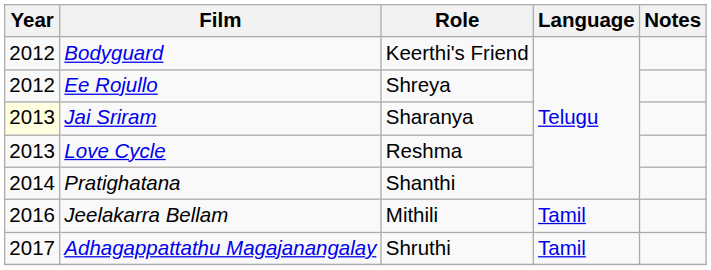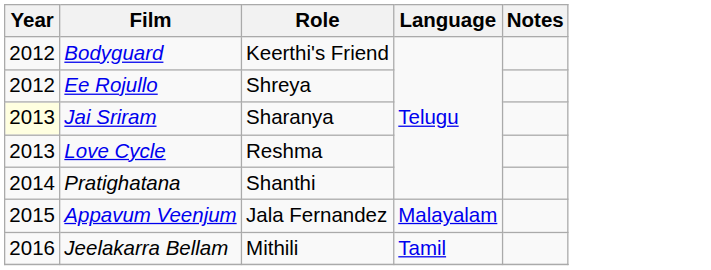+ row: 2015 | Appavum Veenjum | Jala Fernandez | Malayalam
- row: 2017 | Adhagappattathu Magajanangalay | Shruthi | Tamil
